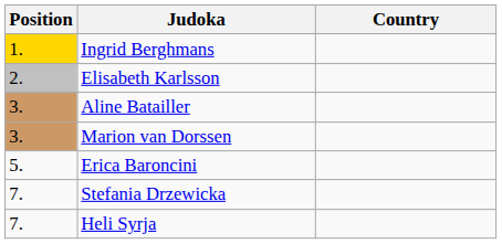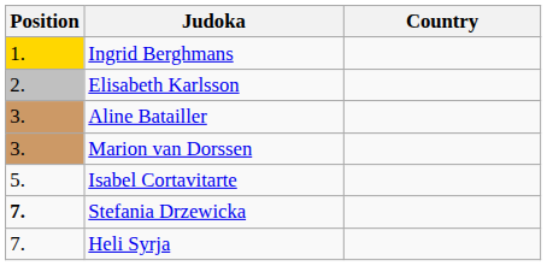- row: 5. | Erica Baroncini
+ row: 5. | Isabel Cortavitarte
Stefania Drzewicka | Position: normal -> bold
